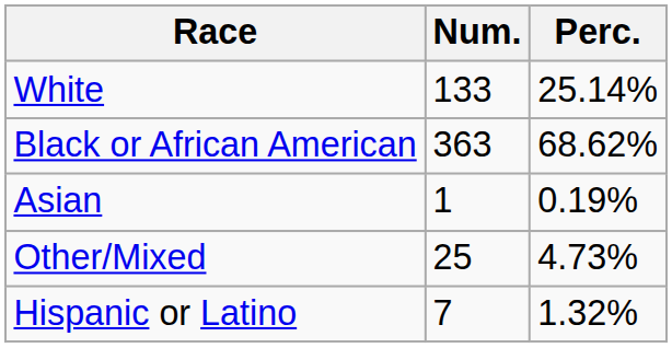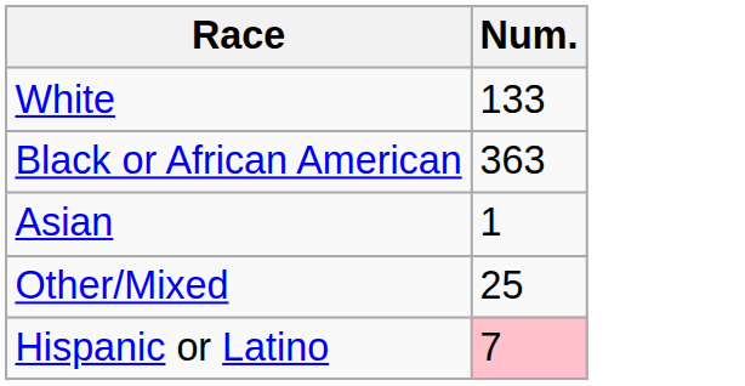- column: Perc. | 25.14% | 68.62% | 0.19% | 4.73% | 1.32%
Hispanic or Latino | Num.: no background -> pink background
